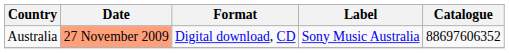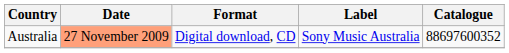Australia | Catalogue: 88697606352 -> 88697600352
